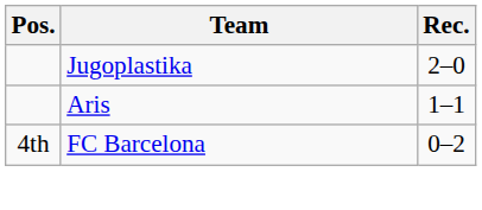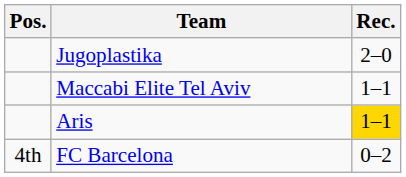+ row: Maccabi Elite Tel Aviv | 1–1
Aris | Rec.: no background -> gold background
